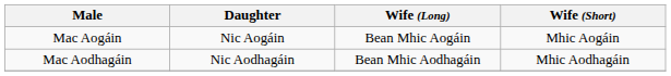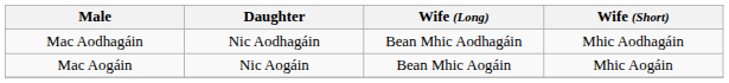rows swapped: Mac Aodhagáin <-> Mac Aogáin
